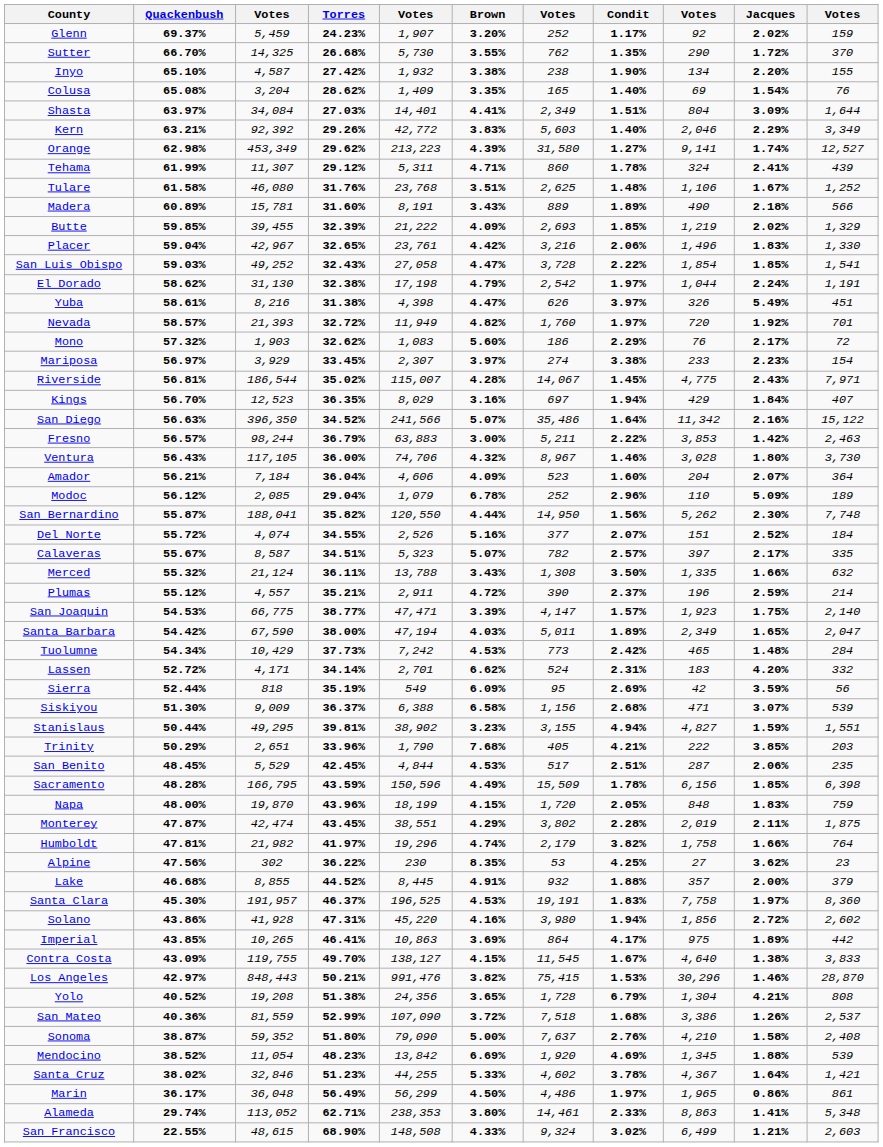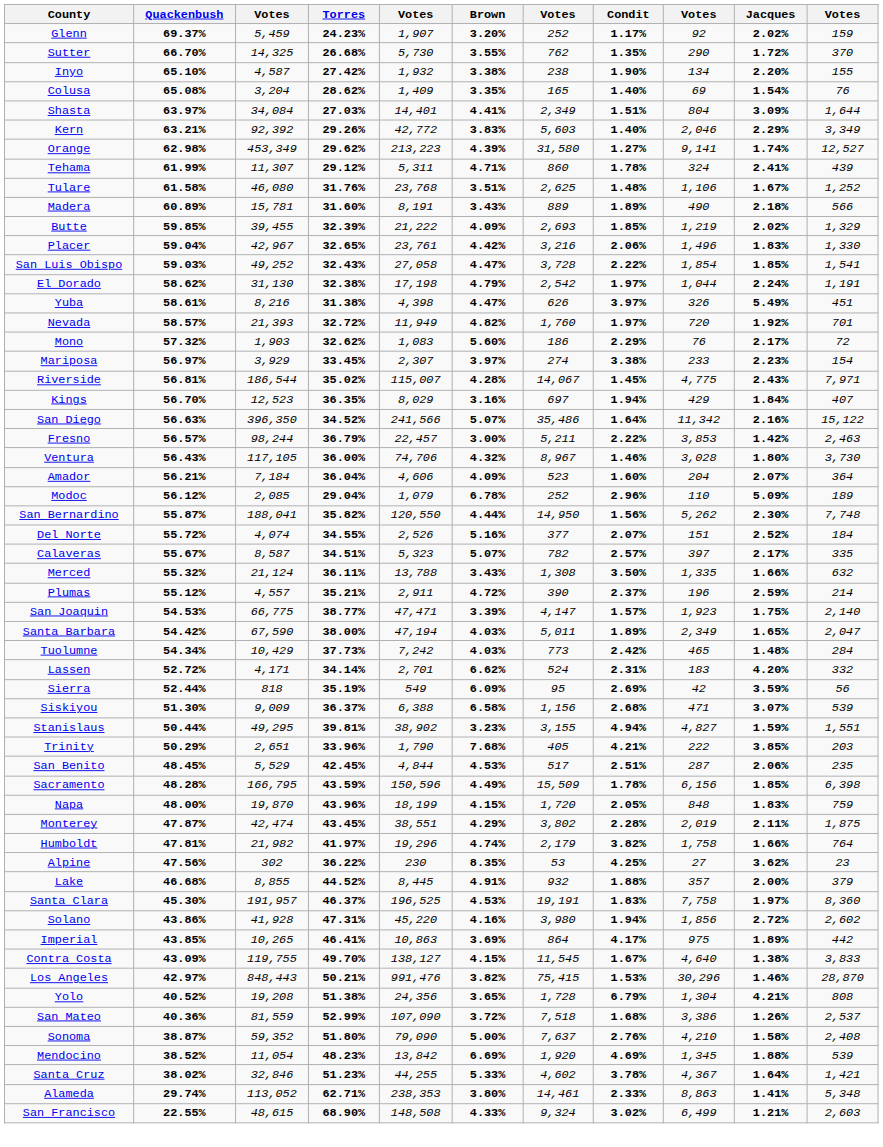Fresno | column 5: 63,883 -> 22,457
Tuolumne | Brown: 4.53% -> 4.03%
- row: Marin | 36.17% | 36,048 | 56.49% | 56,299 | 4.50% | 4,486 | 1.97% | 1,965 | 0.86% | 861
